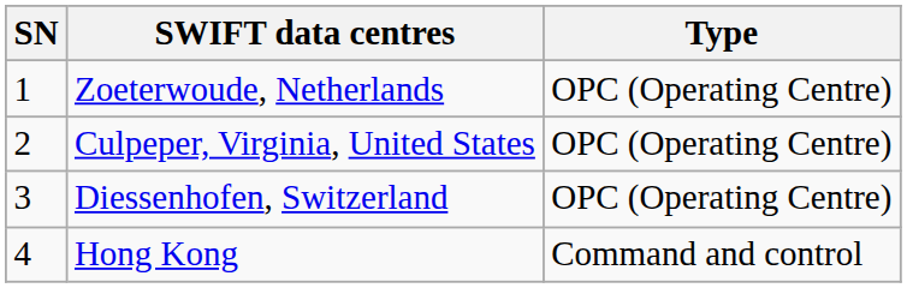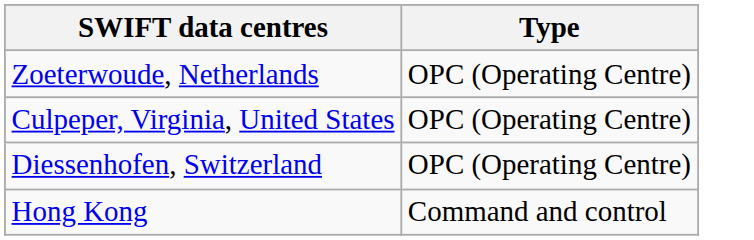- column: SN | 1 | 2 | 3 | 4
